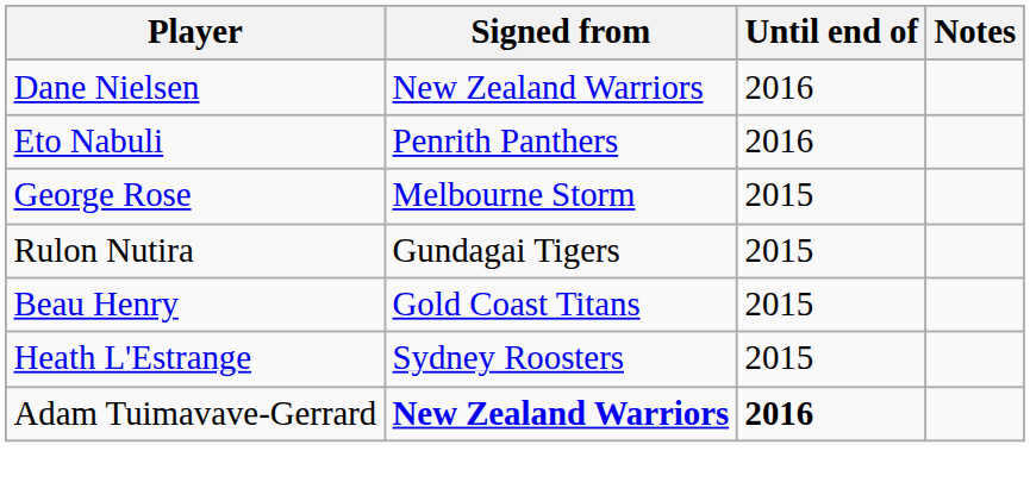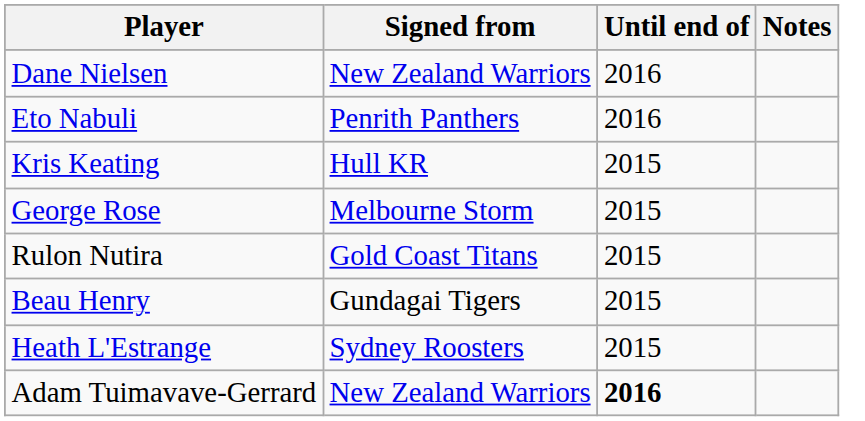+ row: Kris Keating | Hull KR | 2015
Rulon Nutira | Signed from: Gundagai Tigers -> Gold Coast Titans
Beau Henry | Signed from: Gold Coast Titans -> Gundagai Tigers
Adam Tuimavave-Gerrard | Signed from: bold -> normal
